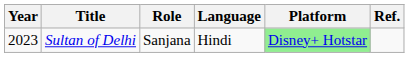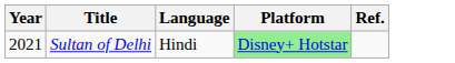- column: Role | Sanjana
Sultan of Delhi | Year: 2023 -> 2021
